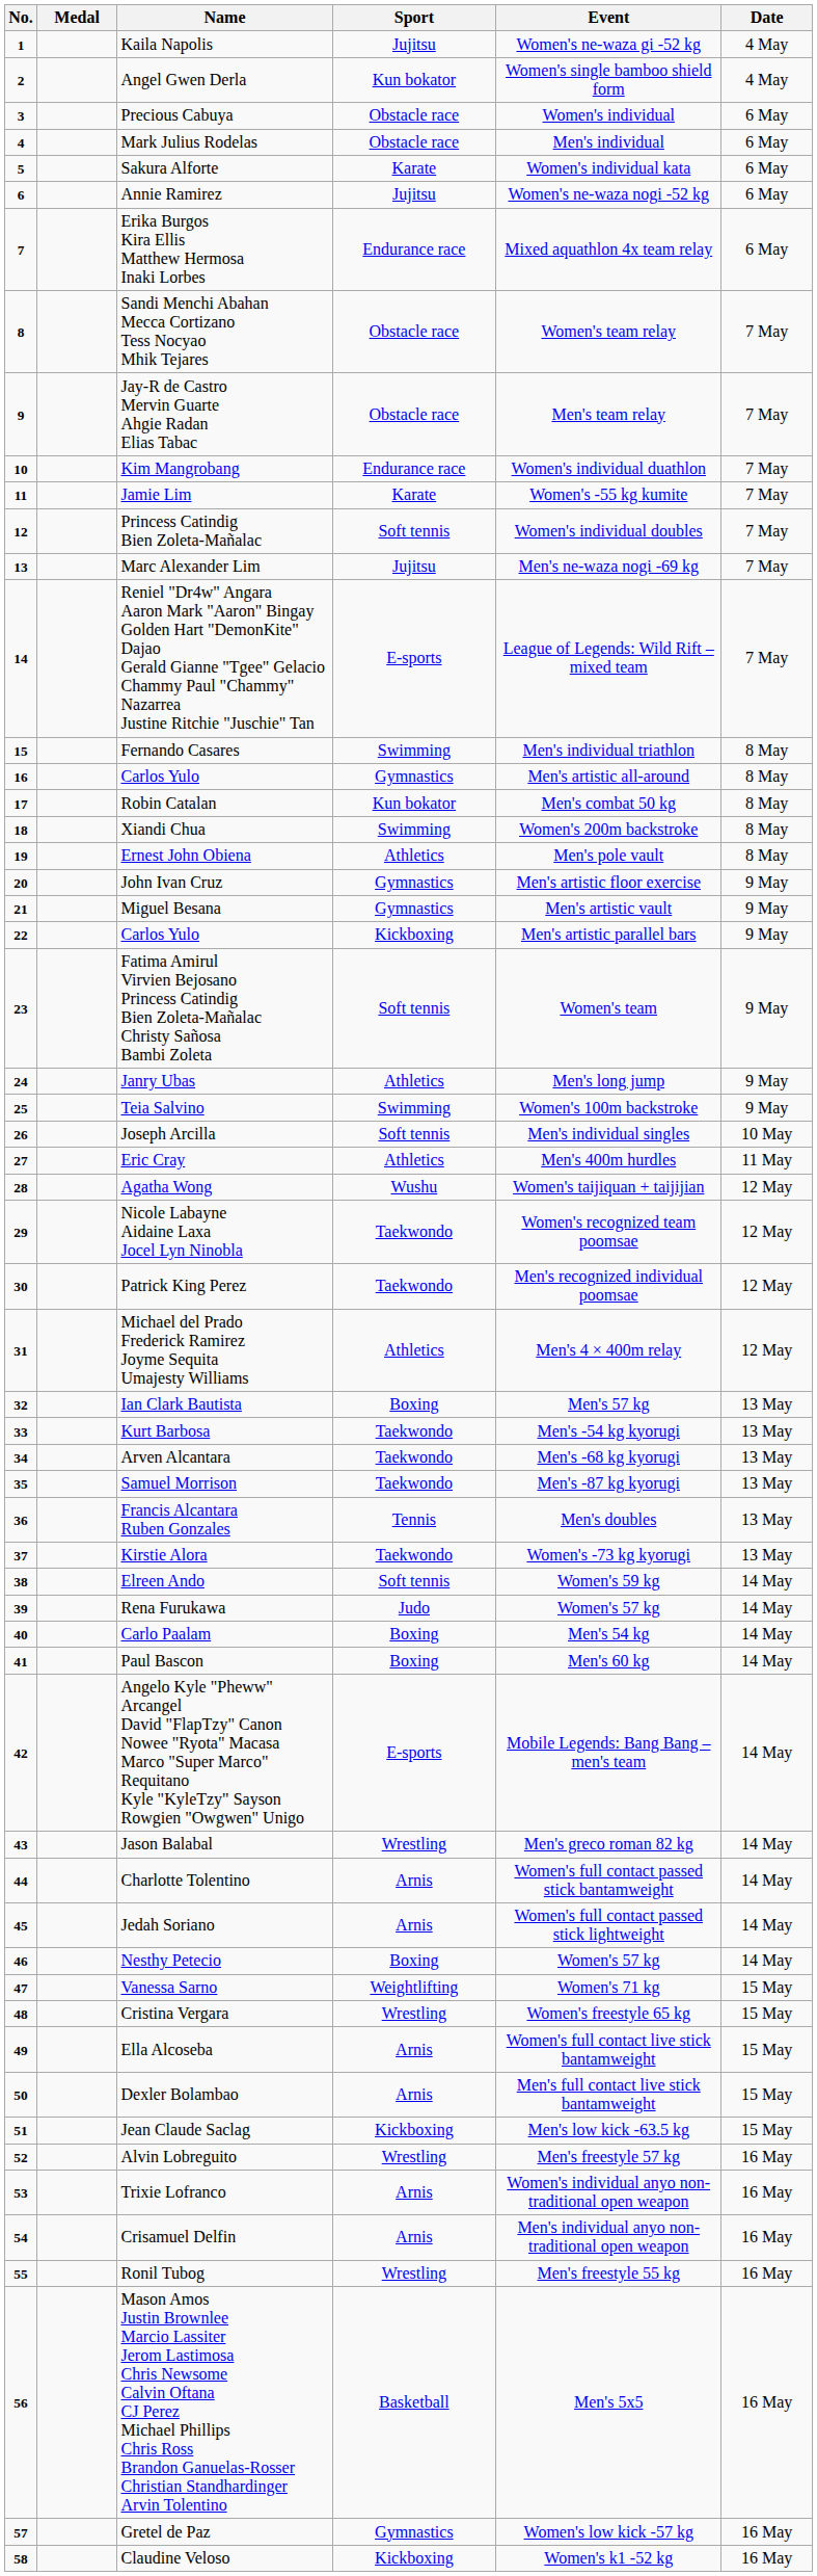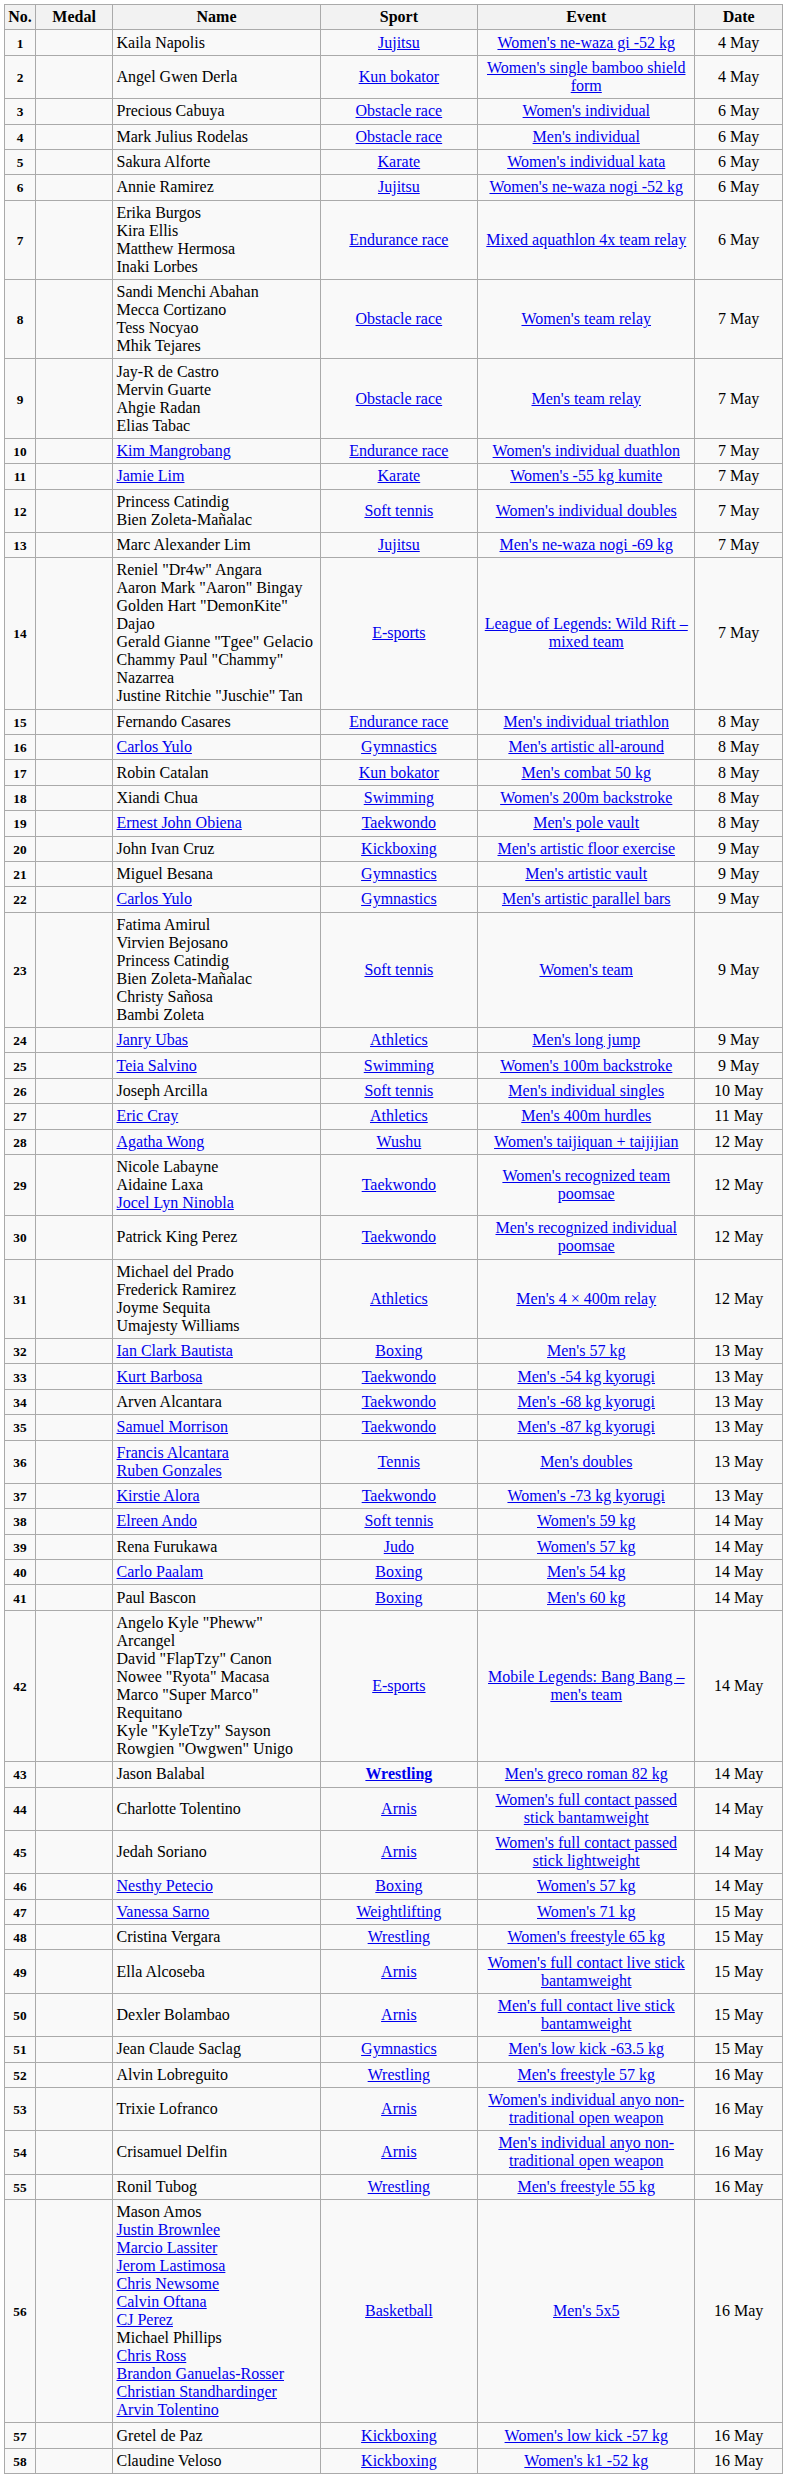Fernando Casares | Sport: Swimming -> Endurance race
Ernest John Obiena | Sport: Athletics -> Taekwondo
John Ivan Cruz | Sport: Gymnastics -> Kickboxing
22 / Carlos Yulo | Sport: Kickboxing -> Gymnastics
Jason Balabal | Sport: normal -> bold
Jean Claude Saclag | Sport: Kickboxing -> Gymnastics
Gretel de Paz | Sport: Gymnastics -> Kickboxing
